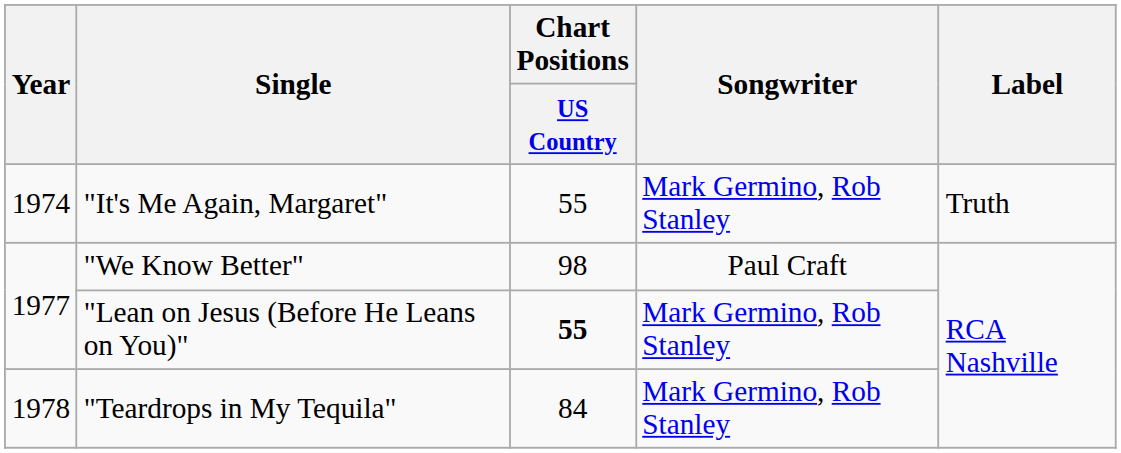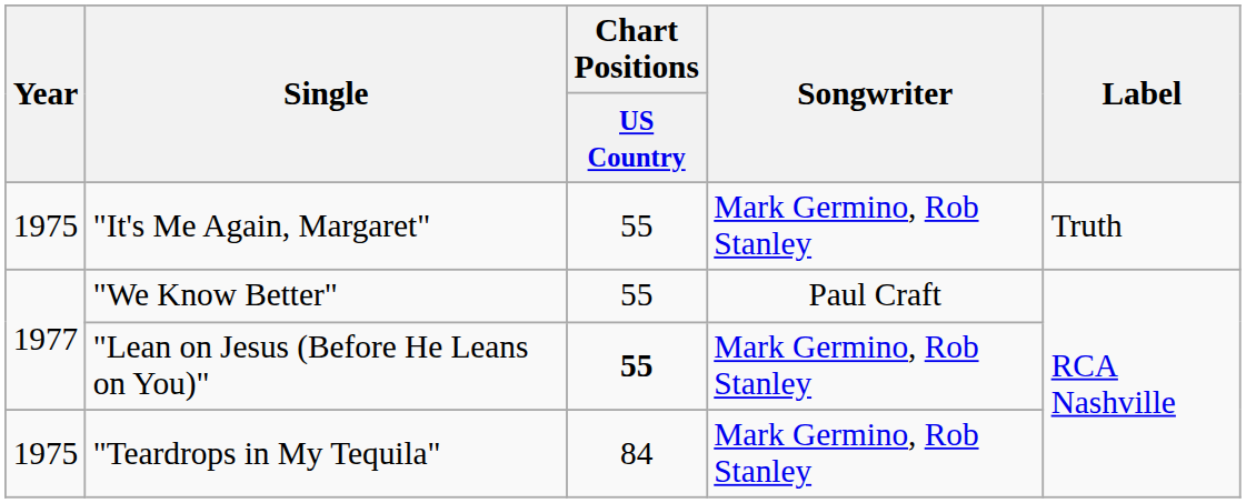"It's Me Again, Margaret" | Year: 1974 -> 1975
"We Know Better" | Chart Positions / US Country: 98 -> 55
"Teardrops in My Tequila" | Year: 1978 -> 1975
